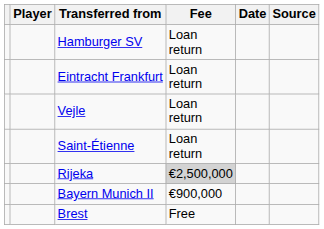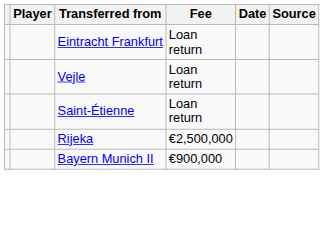- row: Hamburger SV | Loan return
Rijeka | Fee: lightgrey background -> no background
- row: Brest | Free
